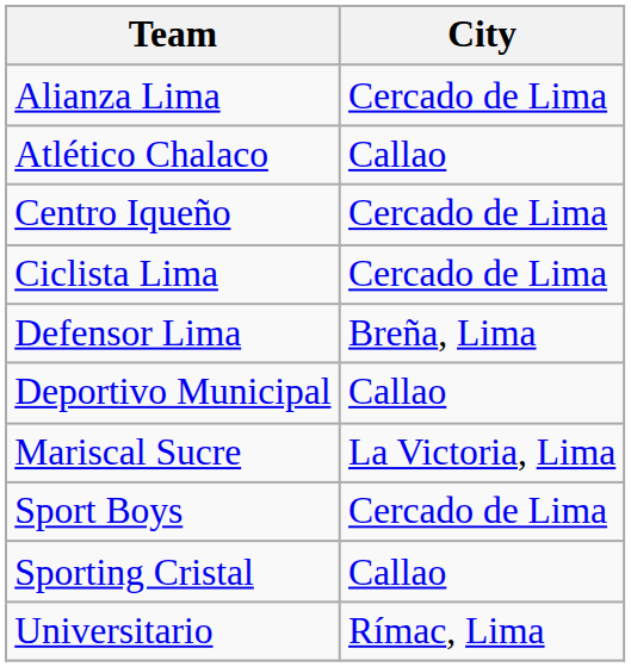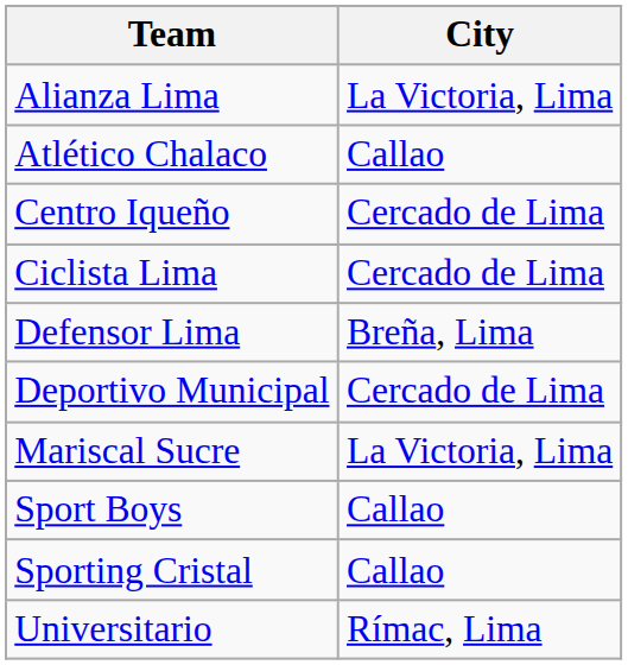Alianza Lima | City: Cercado de Lima -> La Victoria, Lima
Deportivo Municipal | City: Callao -> Cercado de Lima
Sport Boys | City: Cercado de Lima -> Callao
